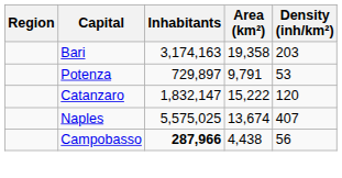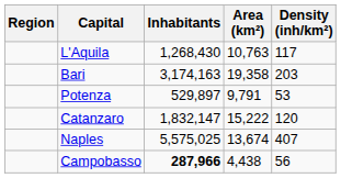+ row: L'Aquila | 1,268,430 | 10,763 | 117
Potenza | Inhabitants: 729,897 -> 529,897
